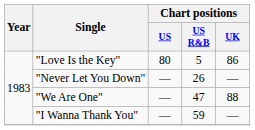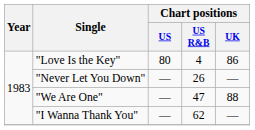"Love Is the Key" | Chart positions / US R&B: 5 -> 4
"I Wanna Thank You" | Chart positions / US R&B: 59 -> 62
